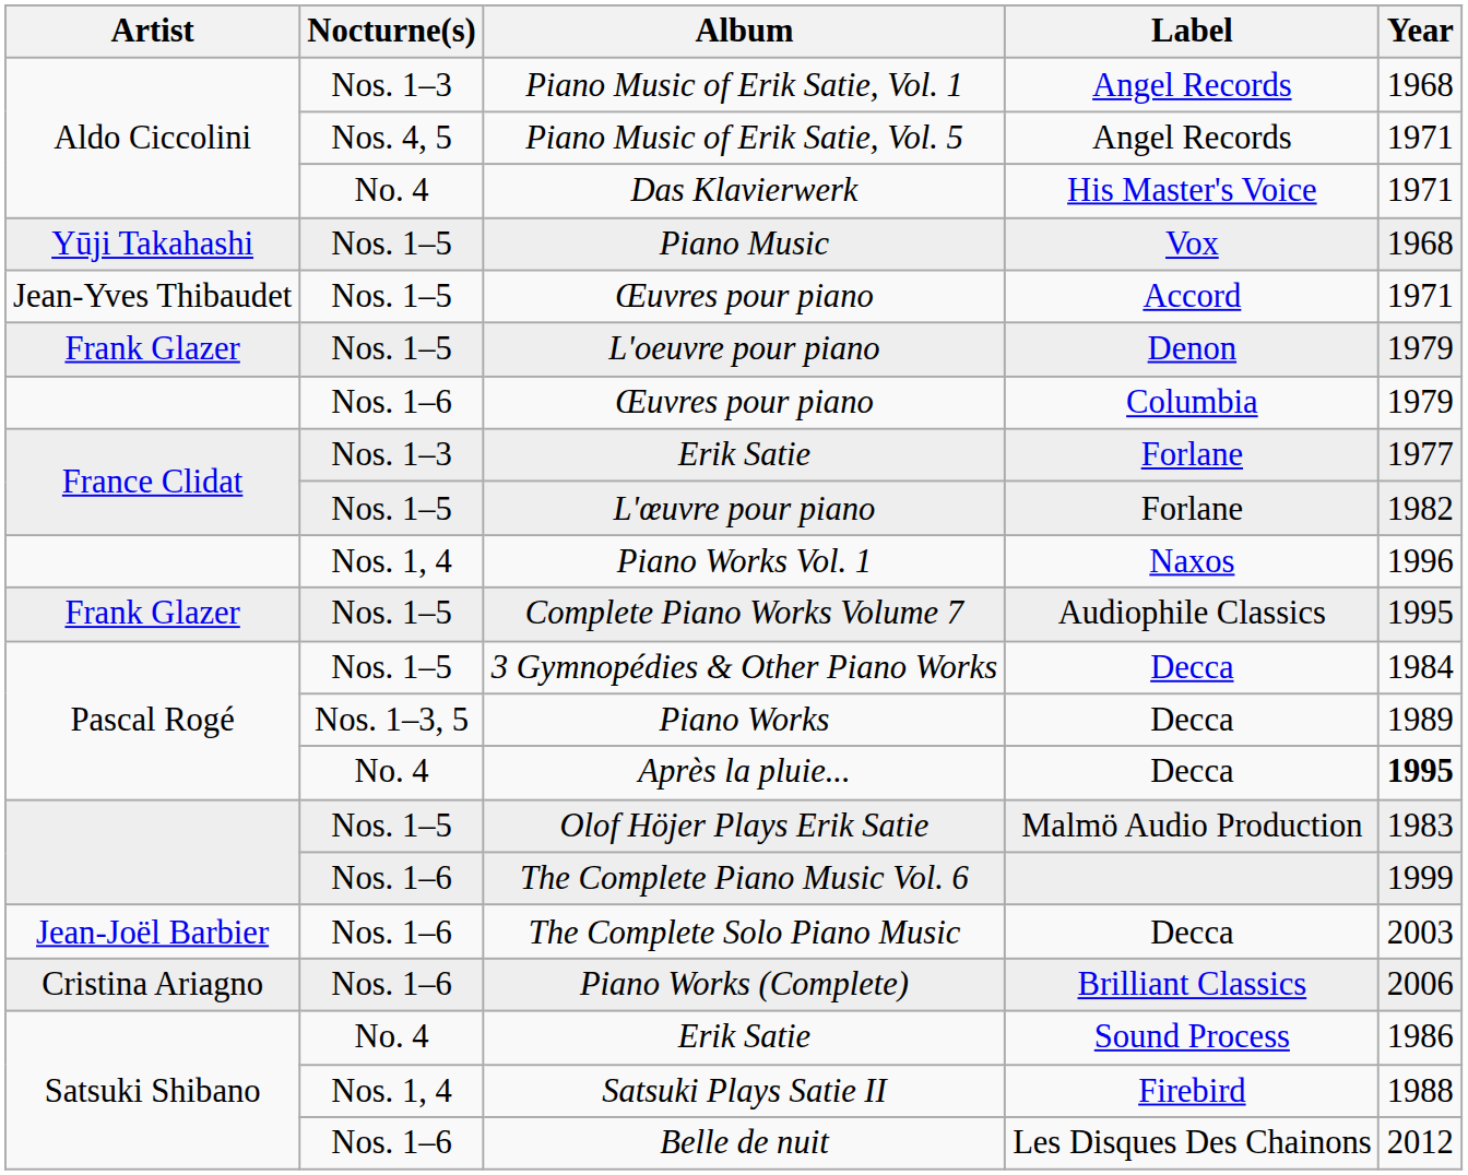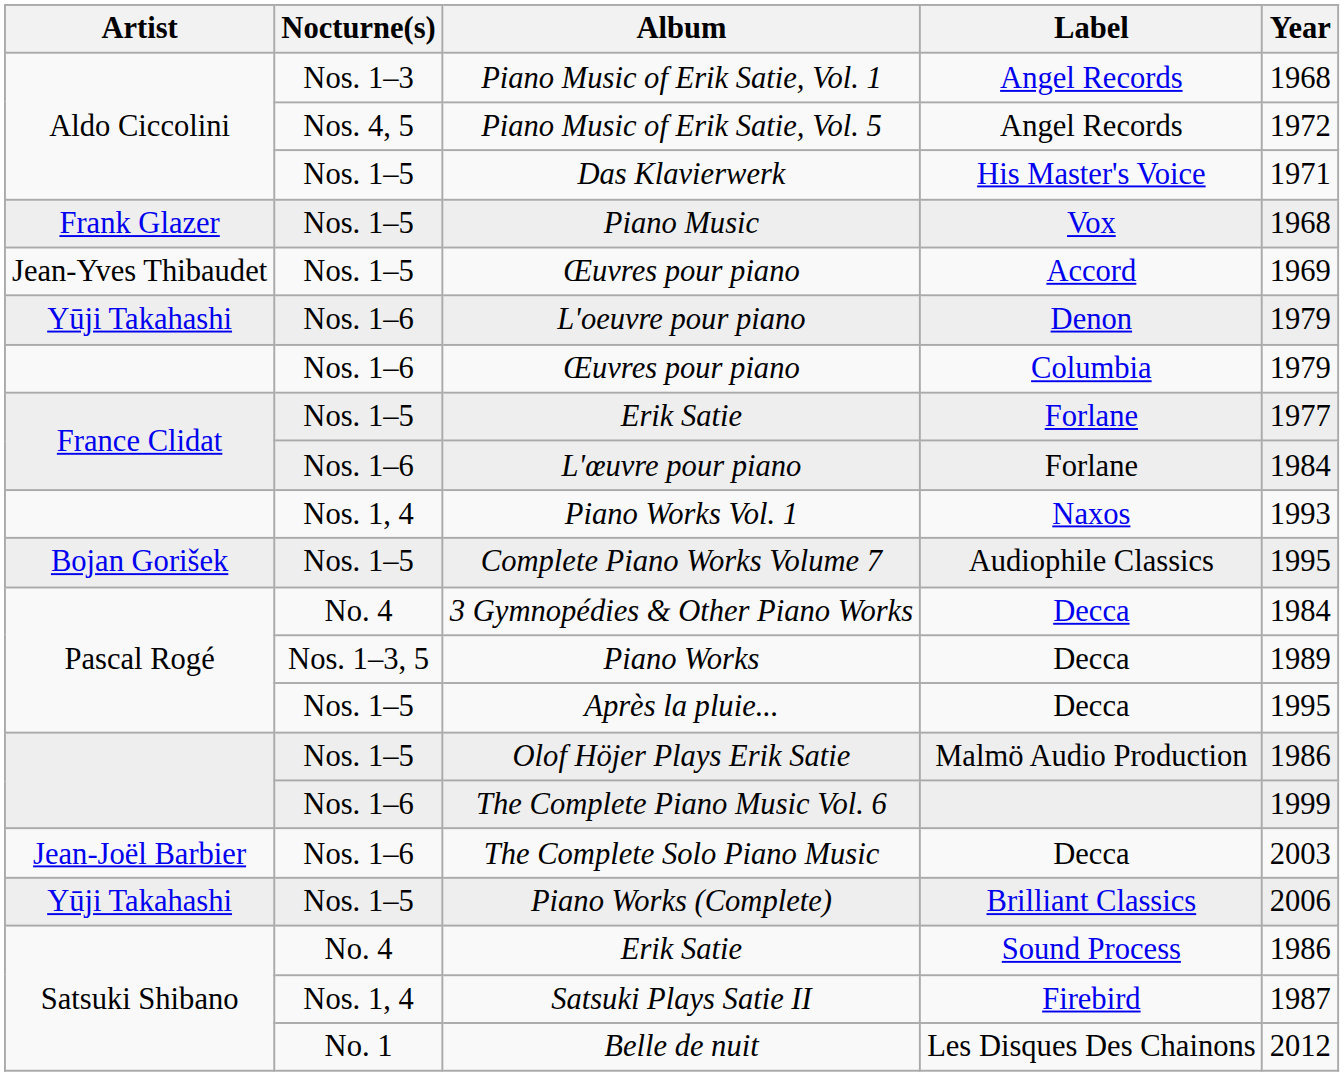Piano Music of Erik Satie, Vol. 5 | Year: 1971 -> 1972
Das Klavierwerk | Nocturne(s): No. 4 -> Nos. 1–5
Piano Music | Artist: Yūji Takahashi -> Frank Glazer
Œuvres pour piano / Accord | Year: 1971 -> 1969
L'oeuvre pour piano | Artist: Frank Glazer -> Yūji Takahashi
L'oeuvre pour piano | Nocturne(s): Nos. 1–5 -> Nos. 1–6
Erik Satie / Forlane | Nocturne(s): Nos. 1–3 -> Nos. 1–5
L'œuvre pour piano | Nocturne(s): Nos. 1–5 -> Nos. 1–6
L'œuvre pour piano | Year: 1982 -> 1984
Piano Works Vol. 1 | Year: 1996 -> 1993
Complete Piano Works Volume 7 | Artist: Frank Glazer -> Bojan Gorišek
3 Gymnopédies & Other Piano Works | Nocturne(s): Nos. 1–5 -> No. 4
Après la pluie... | Nocturne(s): No. 4 -> Nos. 1–5
Après la pluie... | Year: bold -> normal
Olof Höjer Plays Erik Satie | Year: 1983 -> 1986
Piano Works (Complete) | Artist: Cristina Ariagno -> Yūji Takahashi
Piano Works (Complete) | Nocturne(s): Nos. 1–6 -> Nos. 1–5
Satsuki Plays Satie II | Year: 1988 -> 1987
Belle de nuit | Nocturne(s): Nos. 1–6 -> No. 1
